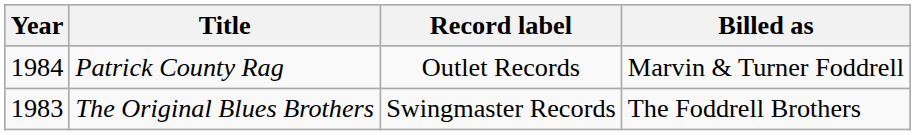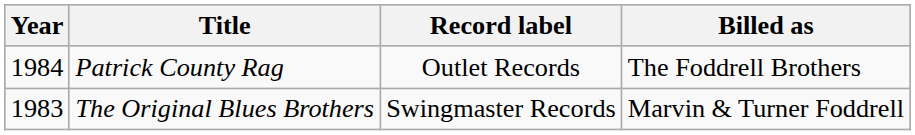Patrick County Rag | Billed as: Marvin & Turner Foddrell -> The Foddrell Brothers
The Original Blues Brothers | Billed as: The Foddrell Brothers -> Marvin & Turner Foddrell
